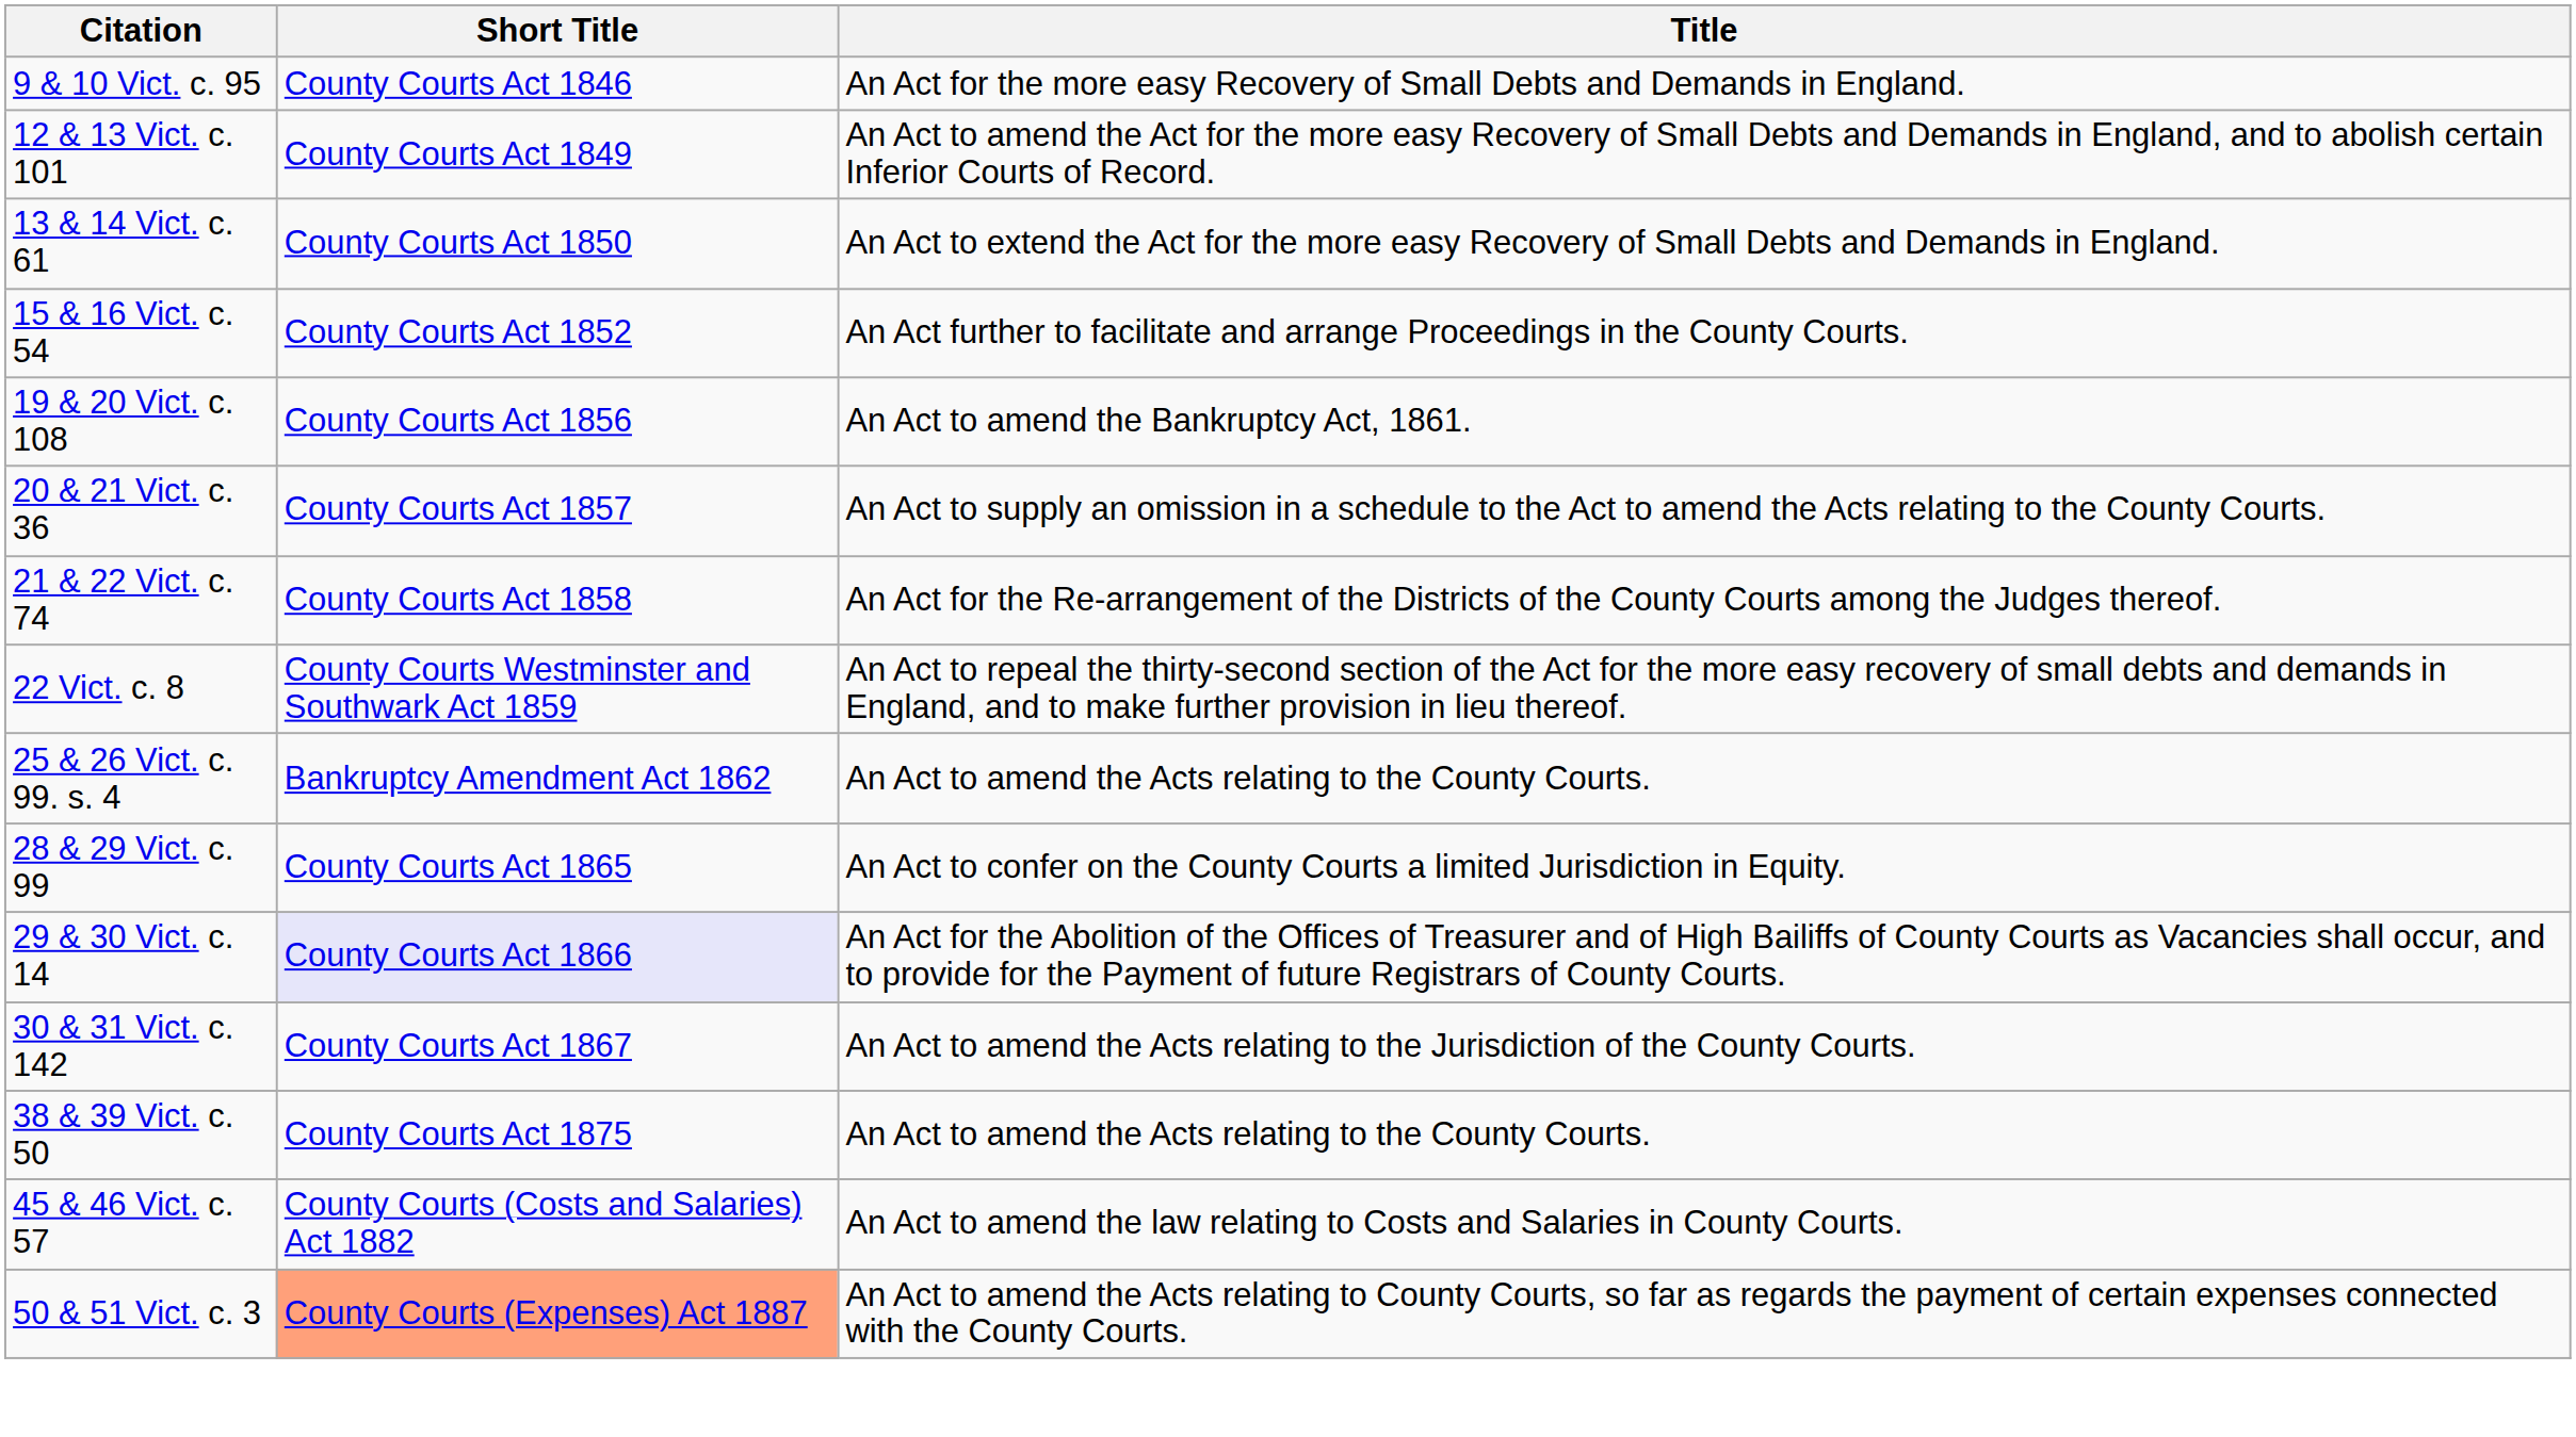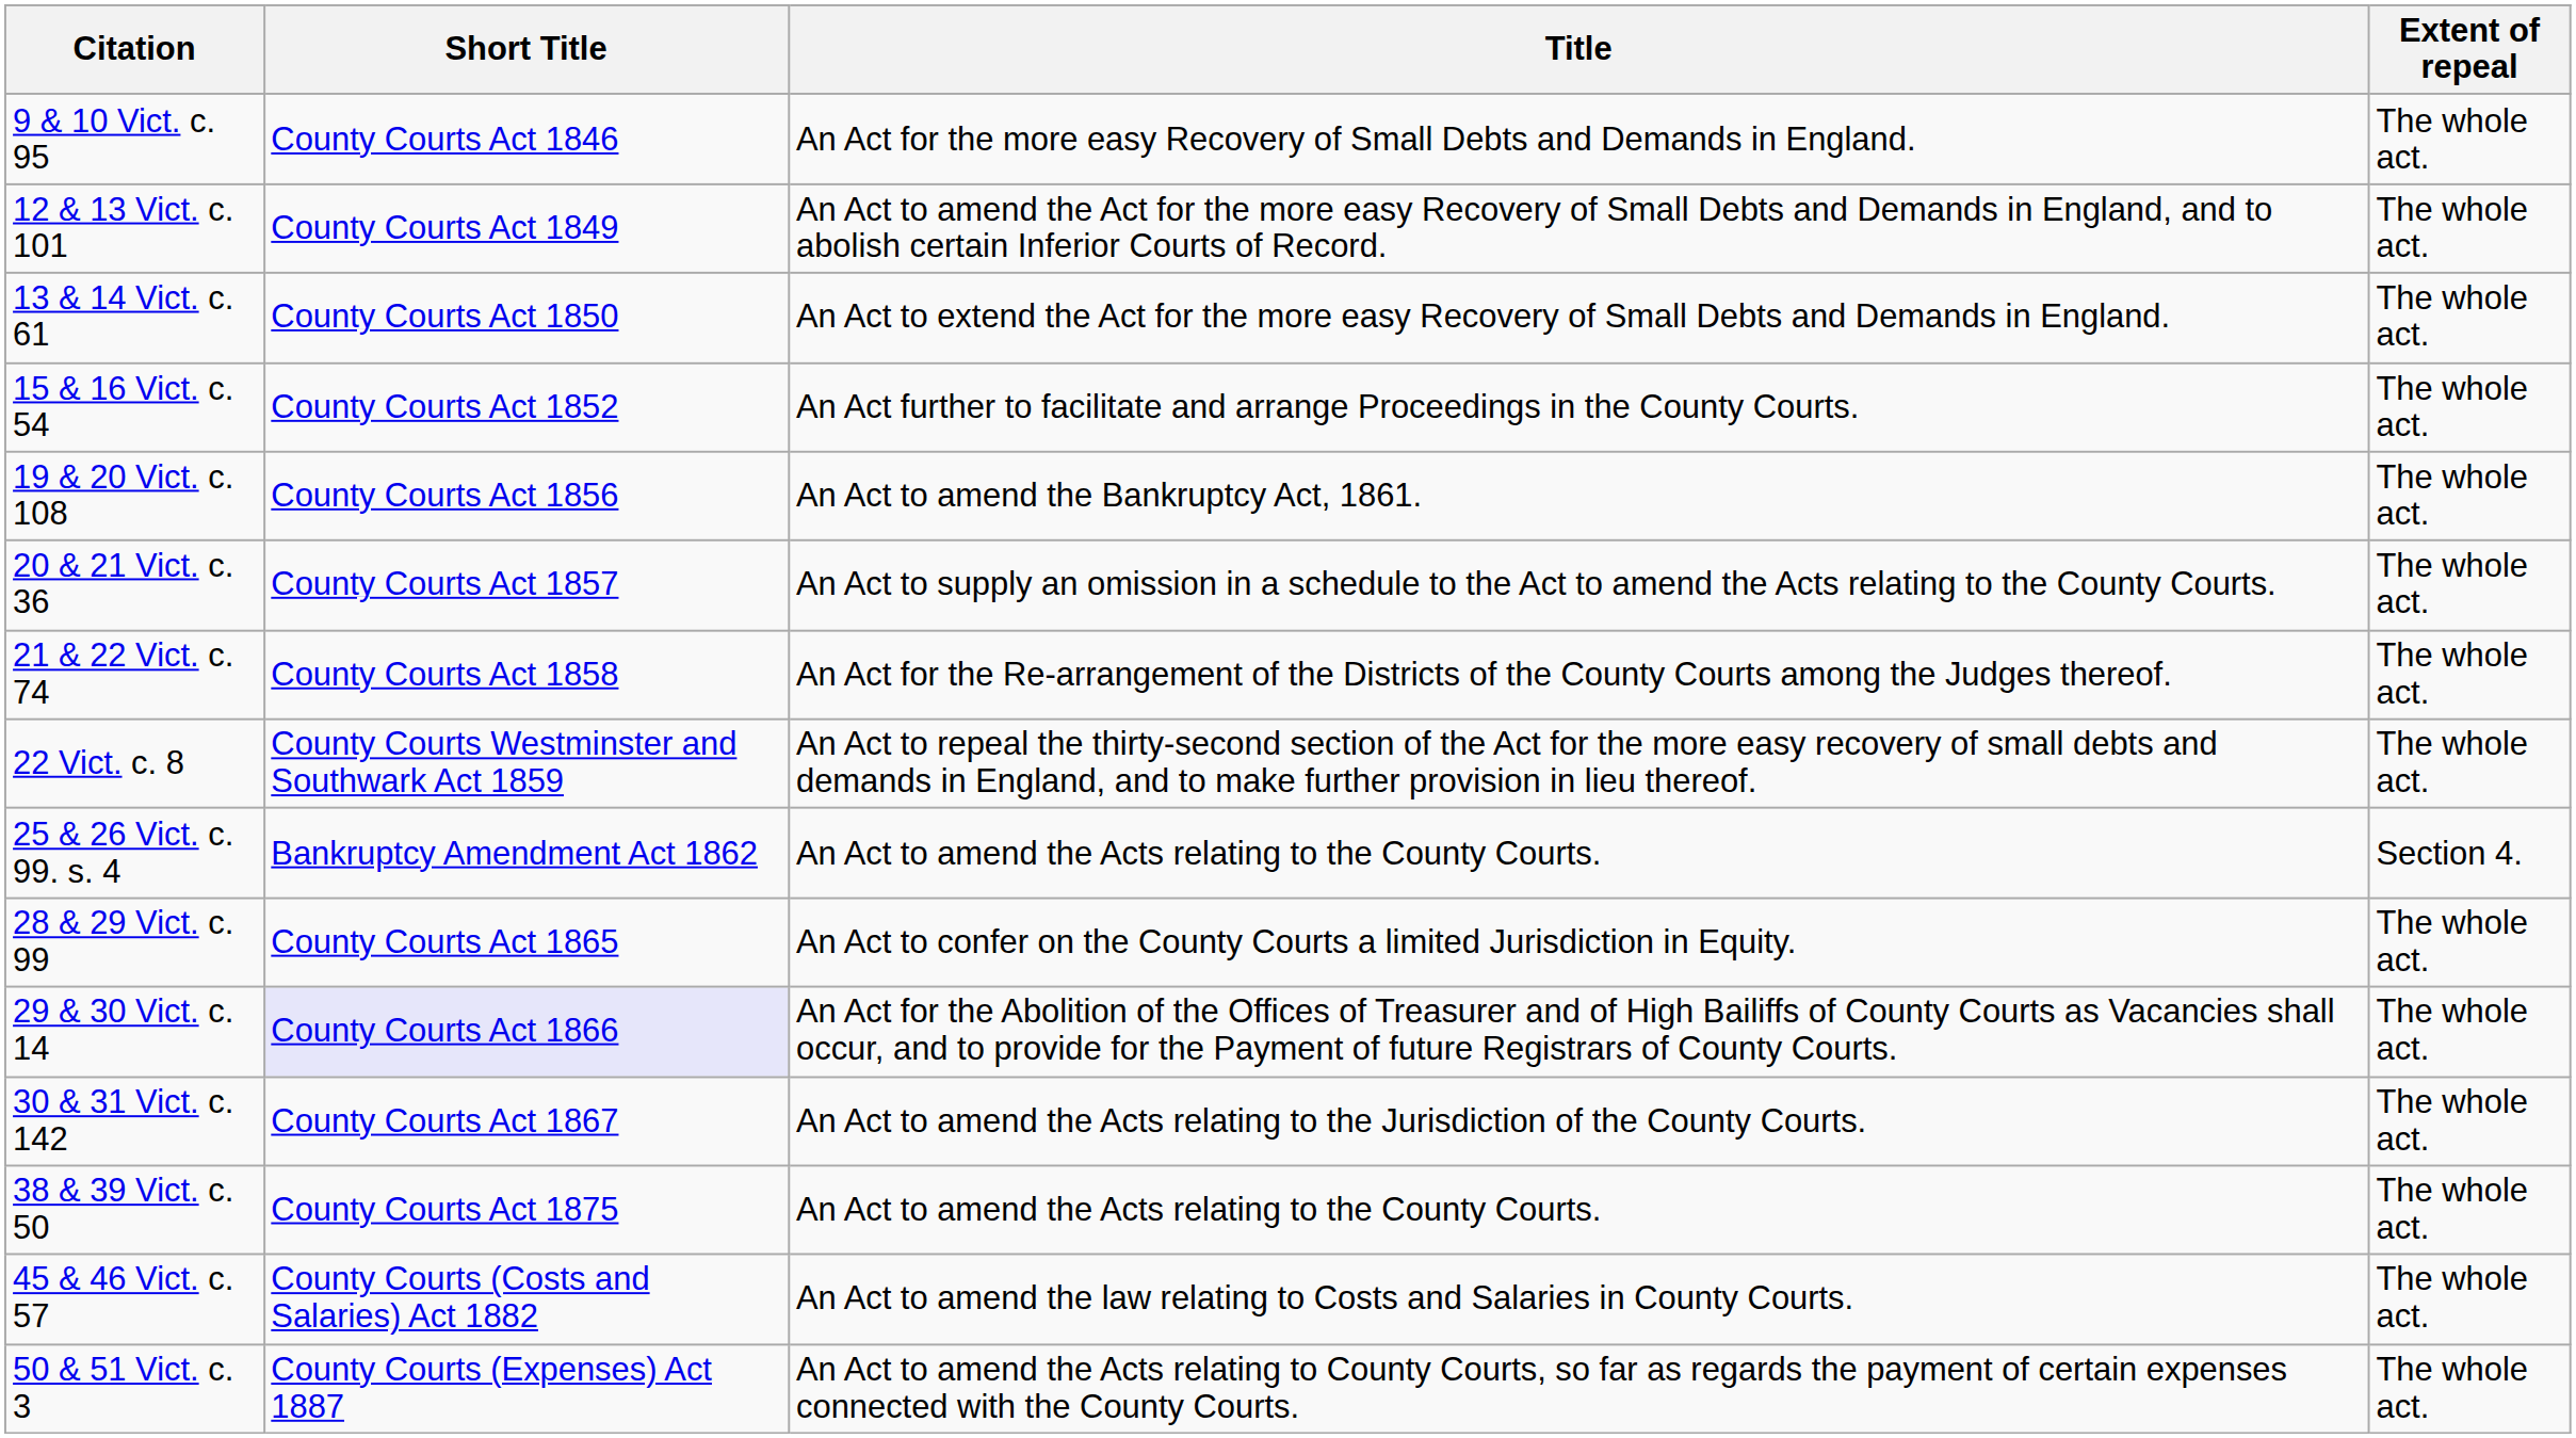+ column: Extent of repeal | The whole act. | The whole act. | The whole act. | The whole act. | The whole act. | The whole act. | The whole act. | The whole act. | Section 4. | The whole act. | The whole act. | The whole act. | The whole act. | The whole act. | The whole act.
50 & 51 Vict. c. 3 | Short Title: lightsalmon background -> no background
